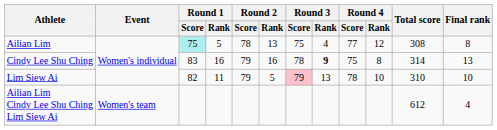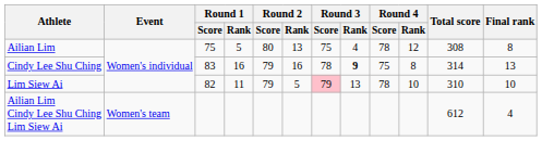Ailian Lim | Round 1 / Score: paleturquoise background -> no background
Ailian Lim | Round 2 / Score: 78 -> 80
Ailian Lim | Round 4 / Score: 77 -> 78
